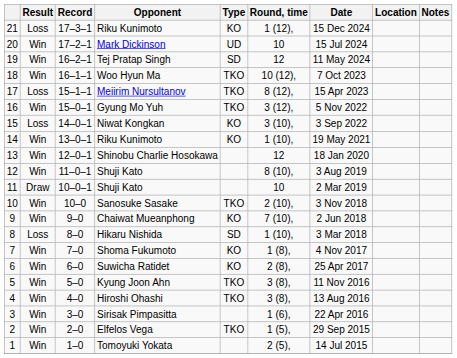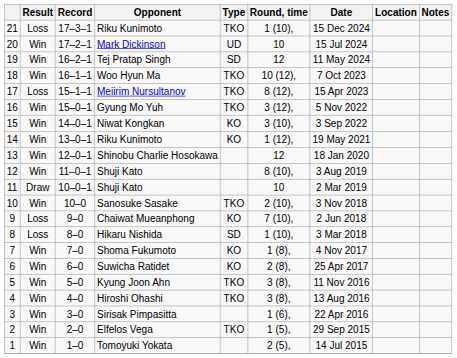21 / Riku Kunimoto | Type: KO -> TKO
21 / Riku Kunimoto | Round, time: 1 (12), -> 1 (10),
Niwat Kongkan | Result: Loss -> Win
14 / Riku Kunimoto | Round, time: 1 (10), -> 1 (12),
Chaiwat Mueanphong | Result: Win -> Loss
